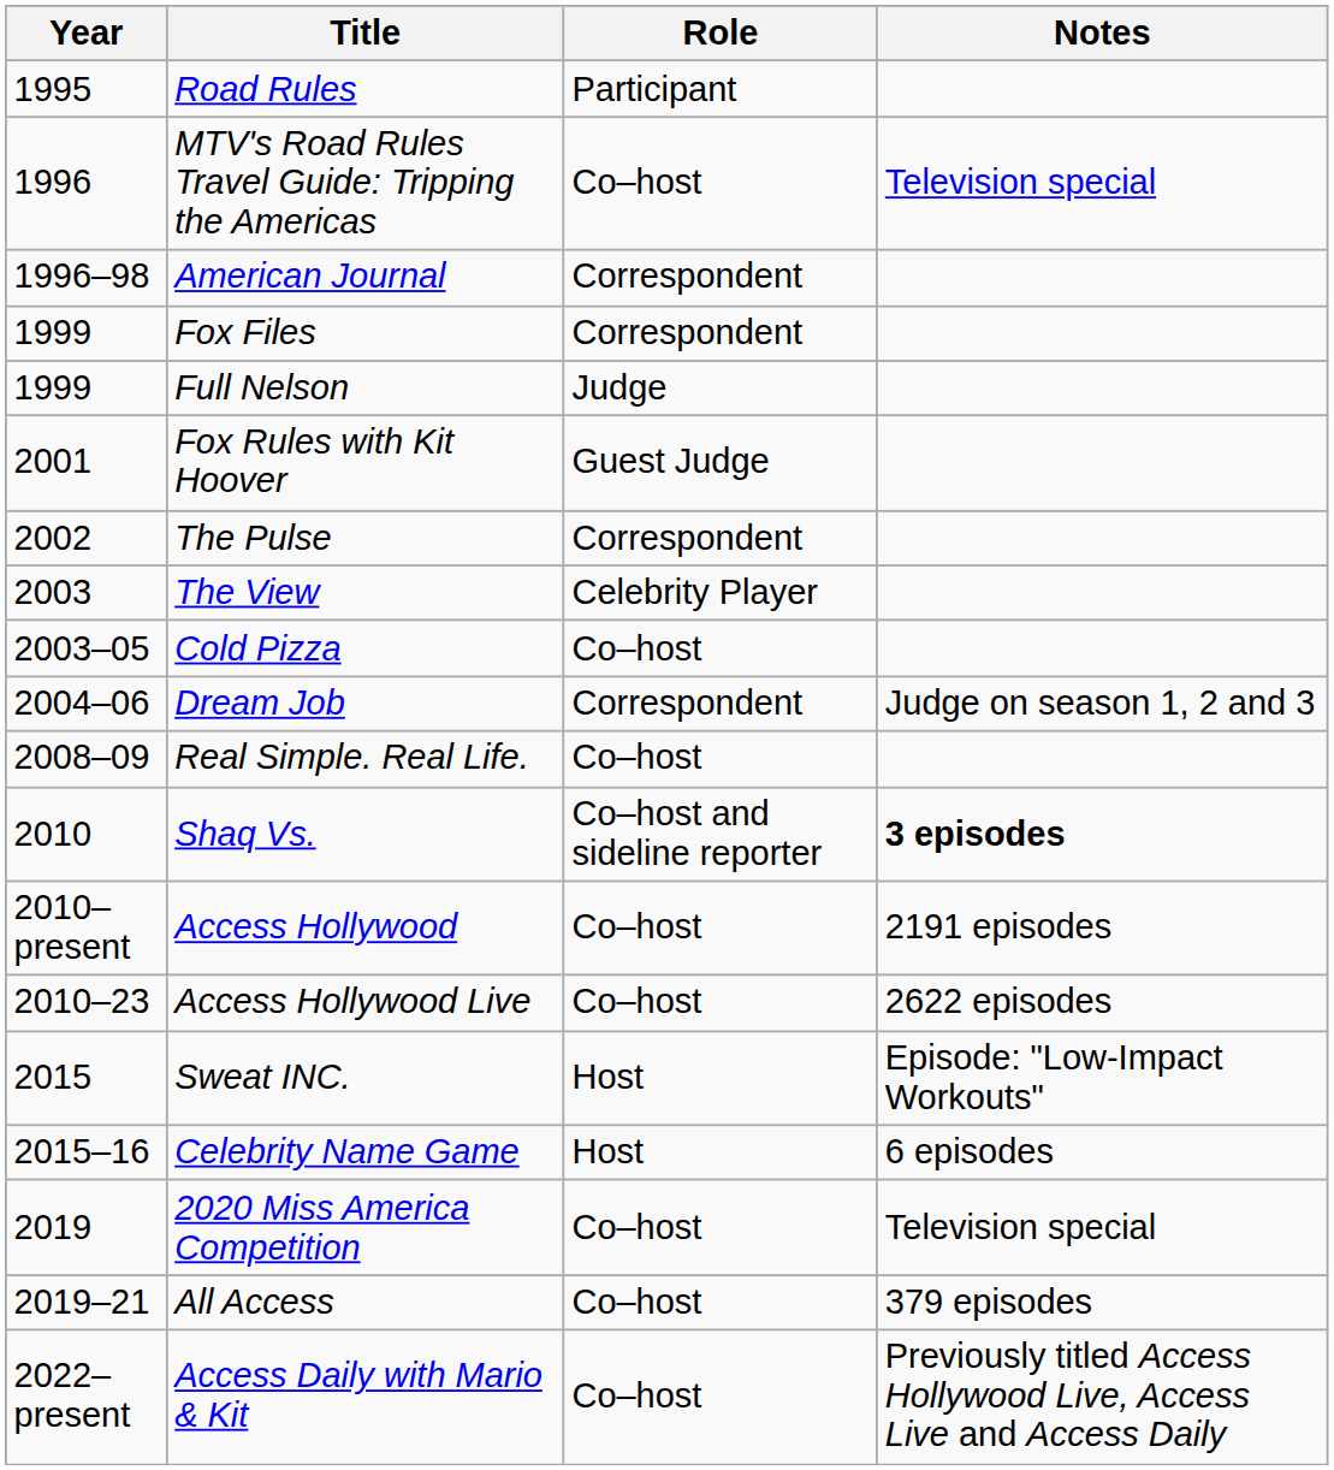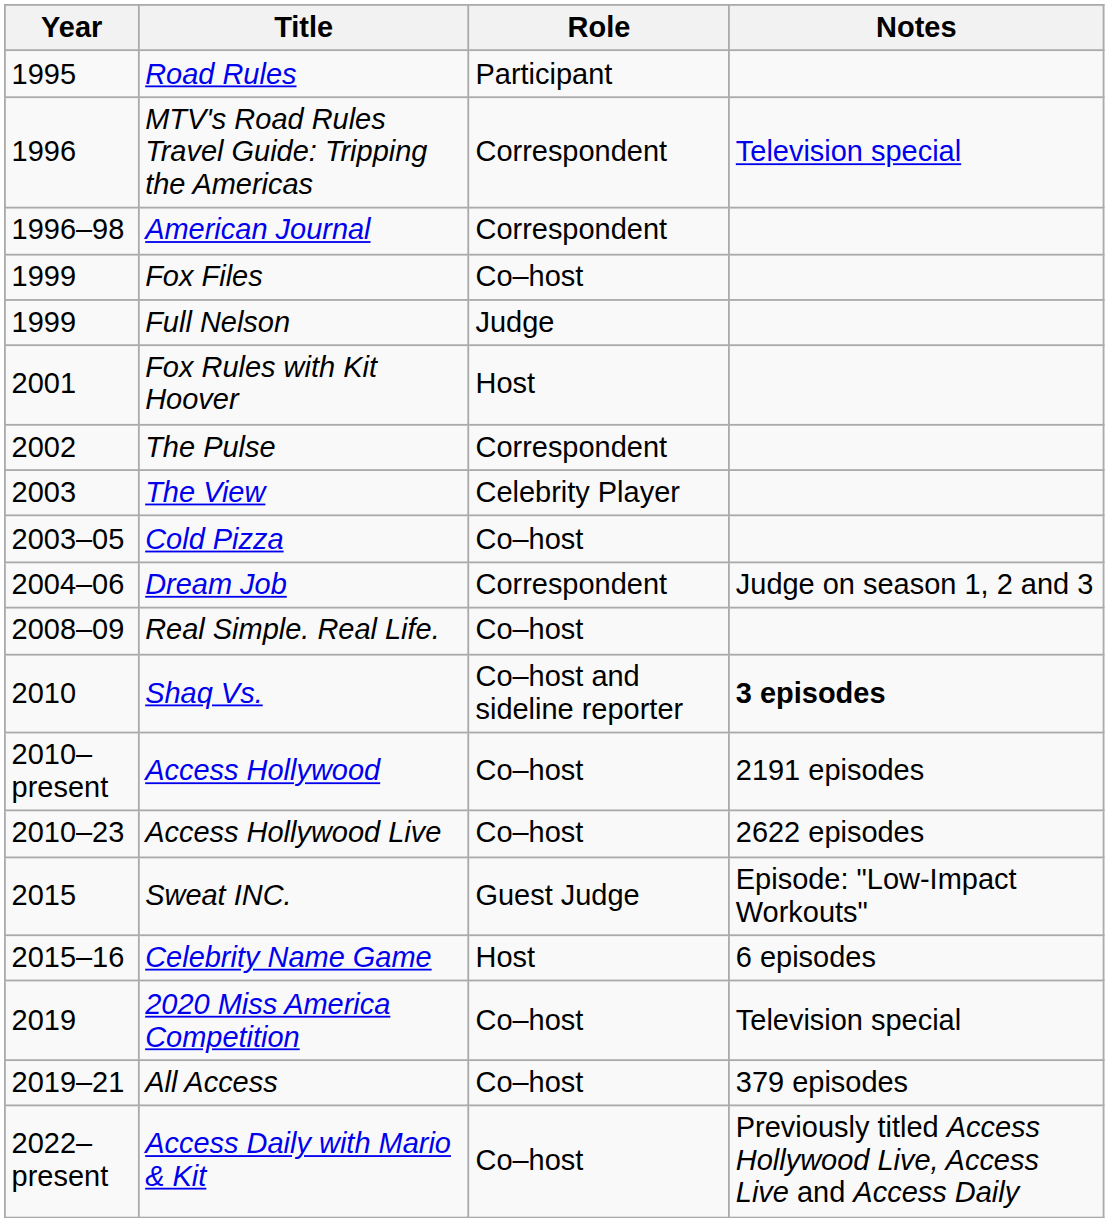MTV's Road Rules Travel Guide: Tripping the Americas | Role: Co–host -> Correspondent
Fox Files | Role: Correspondent -> Co–host
Fox Rules with Kit Hoover | Role: Guest Judge -> Host
Sweat INC. | Role: Host -> Guest Judge
